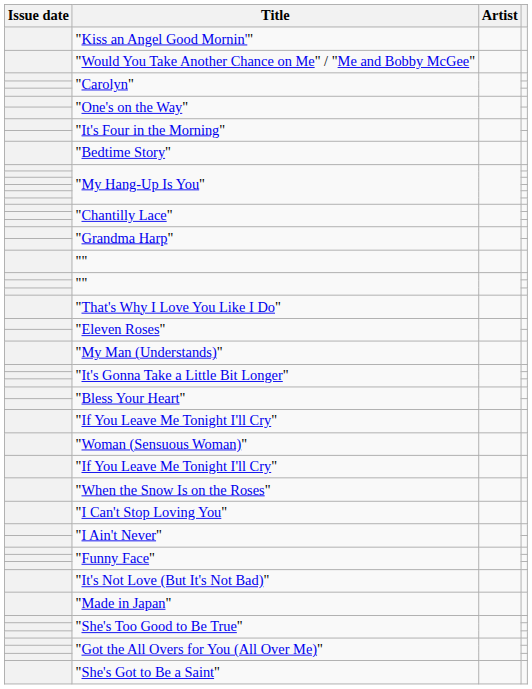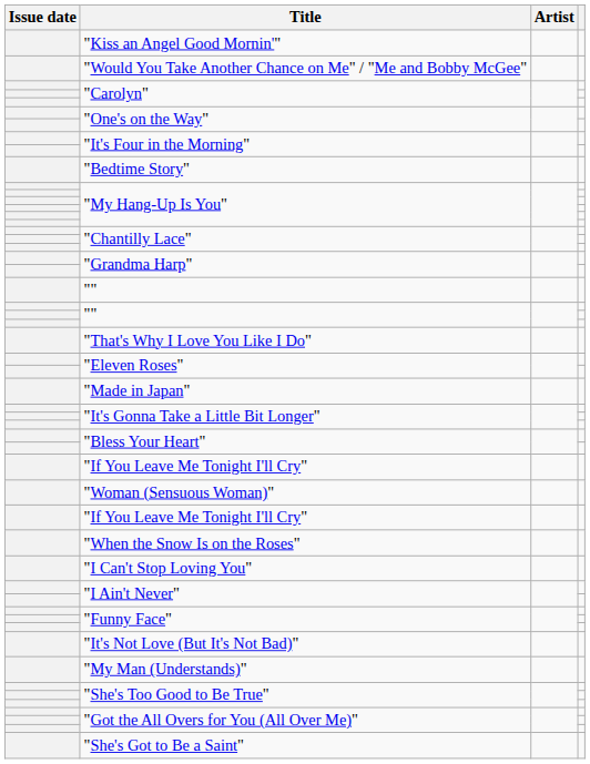rows swapped: "Made in Japan" <-> "My Man (Understands)"
